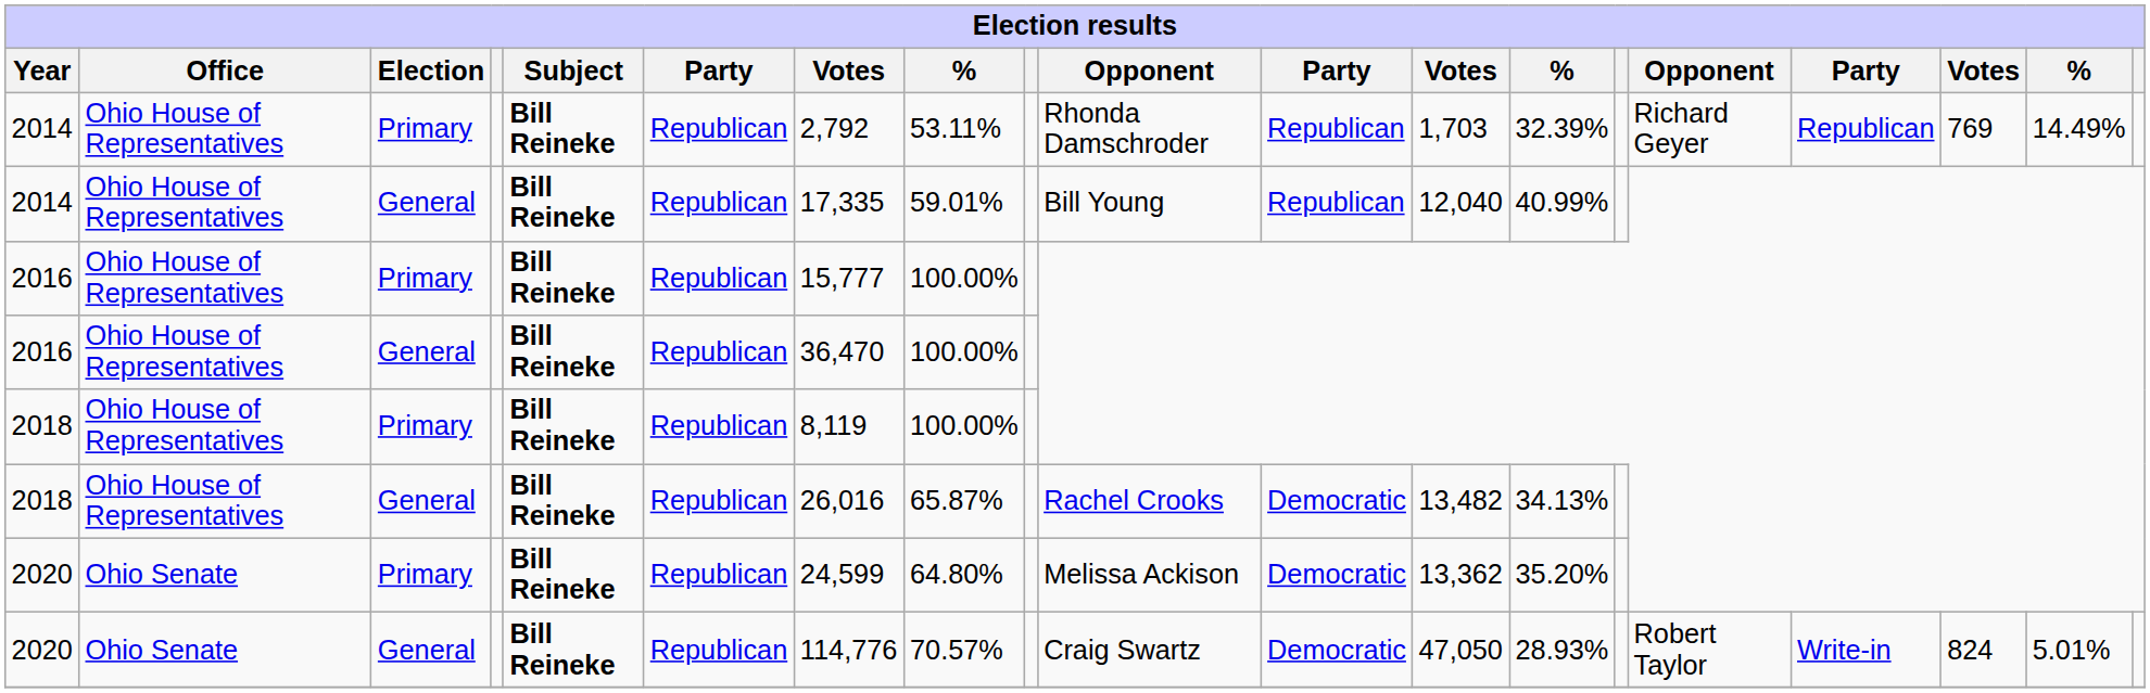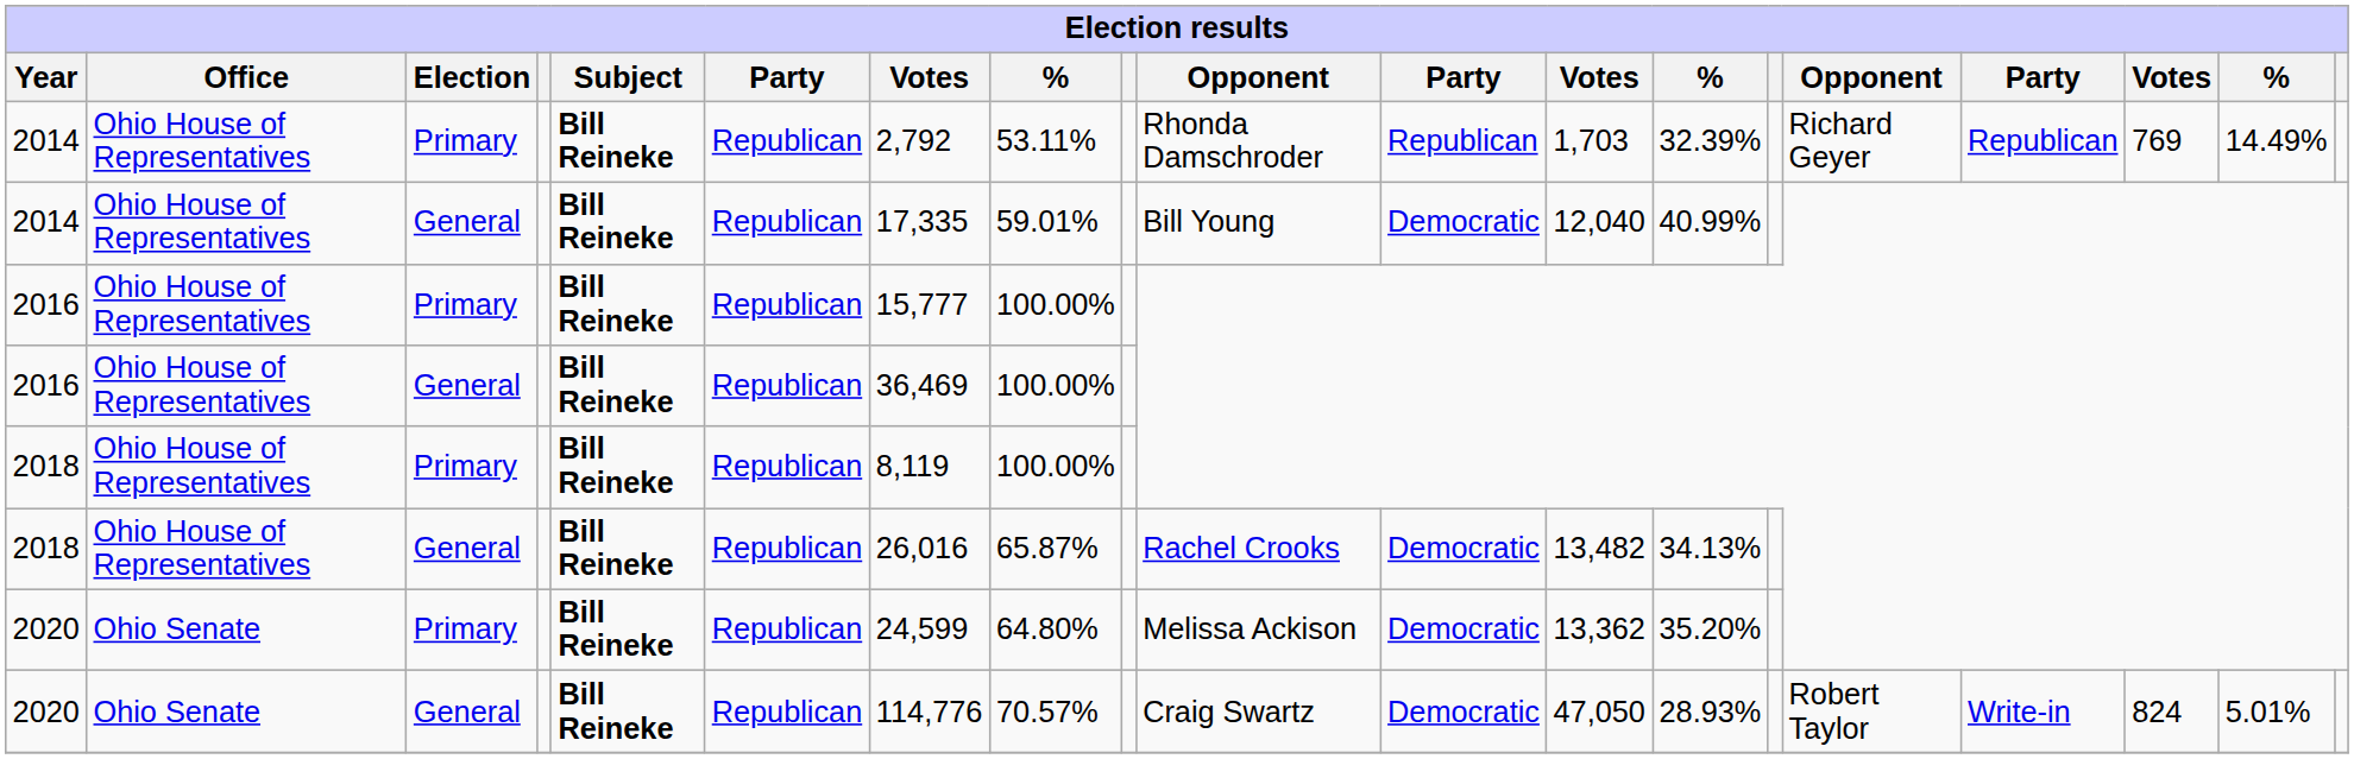2014 / General | column 11: Republican -> Democratic
2016 / General | column 7: 36,470 -> 36,469
